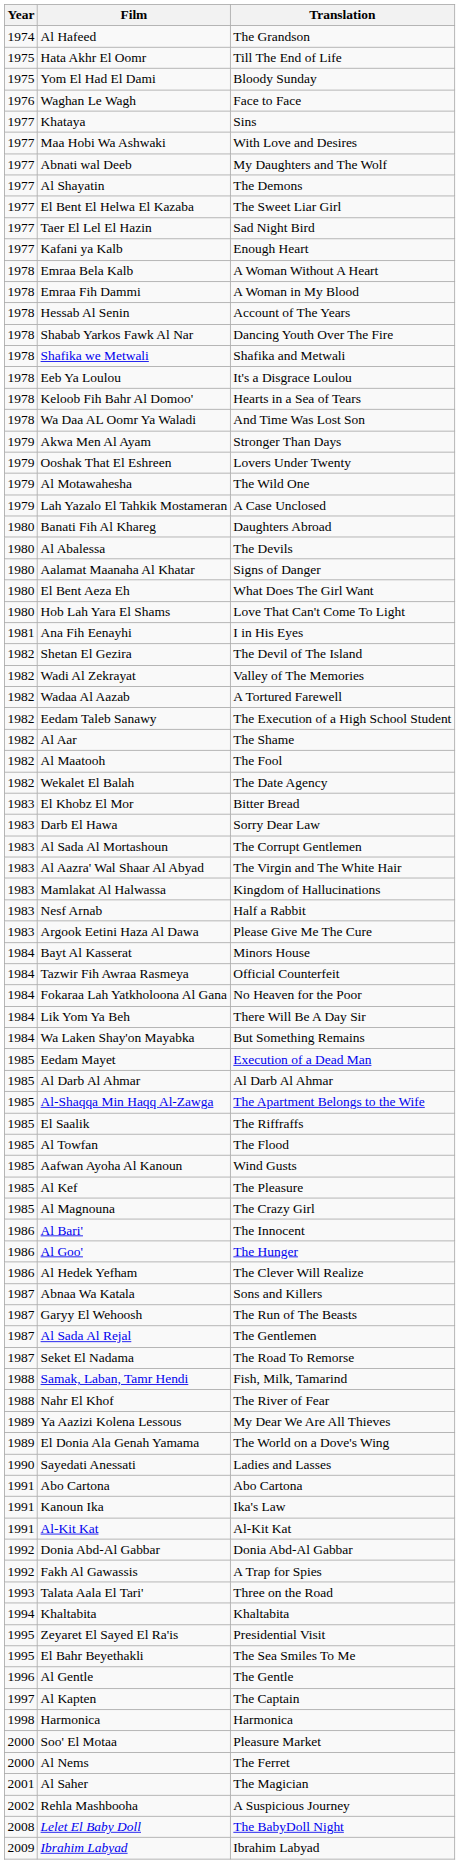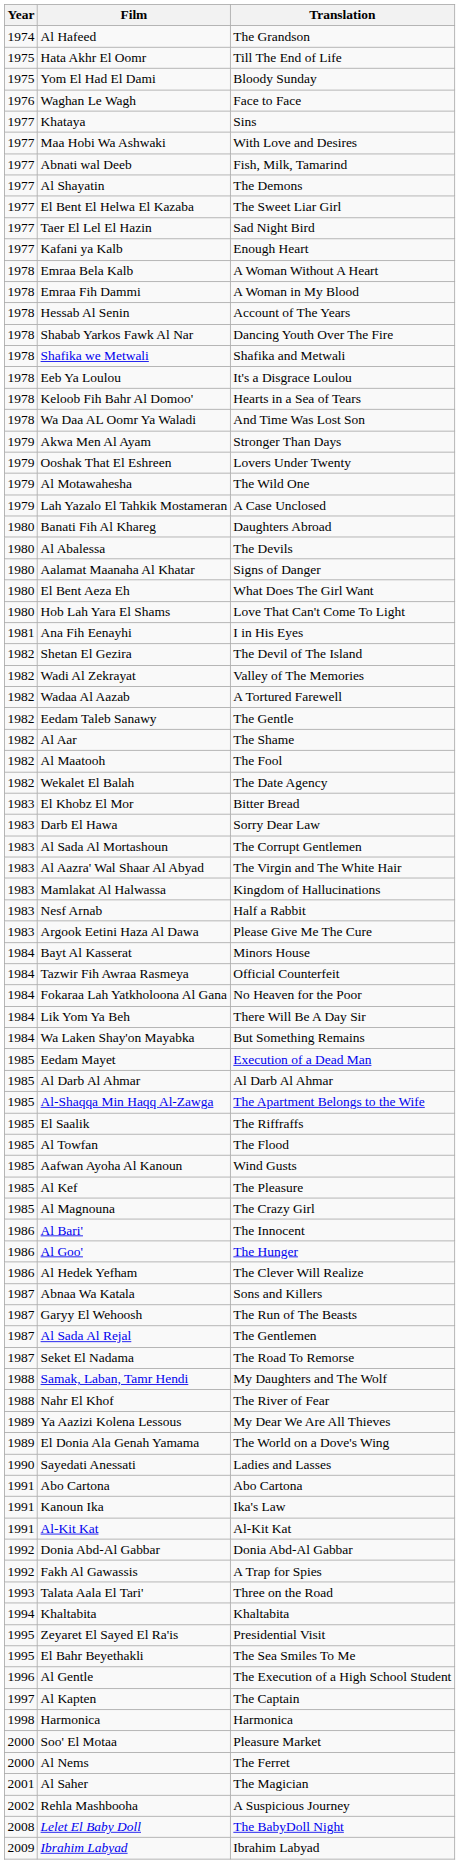Abnati wal Deeb | Translation: My Daughters and The Wolf -> Fish, Milk, Tamarind
Eedam Taleb Sanawy | Translation: The Execution of a High School Student -> The Gentle
Samak, Laban, Tamr Hendi | Translation: Fish, Milk, Tamarind -> My Daughters and The Wolf
Al Gentle | Translation: The Gentle -> The Execution of a High School Student
